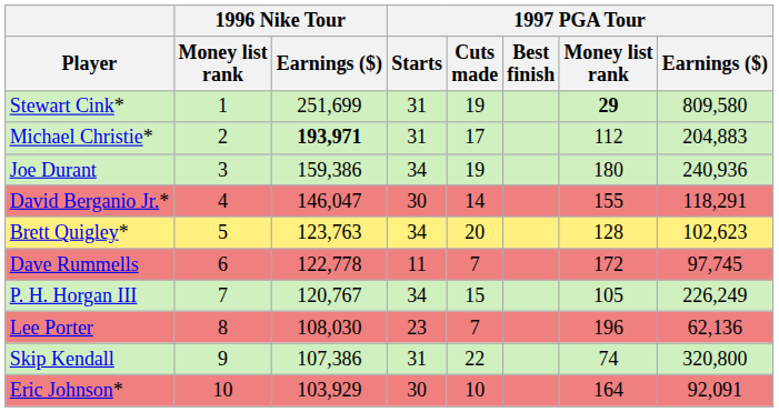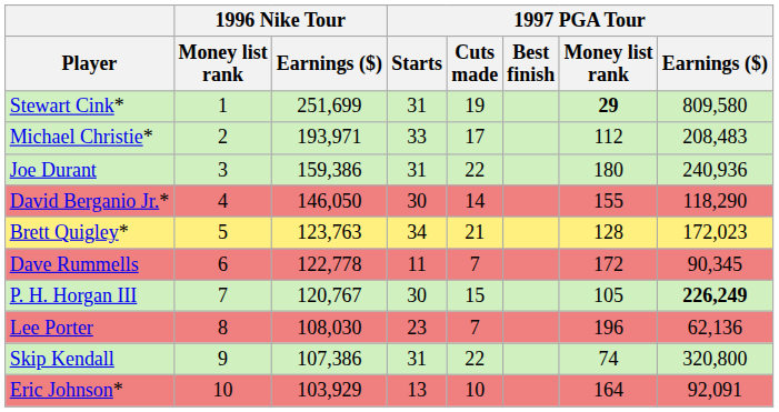Michael Christie* | 1996 Nike Tour / Earnings ($): bold -> normal
Michael Christie* | 1997 PGA Tour / Starts: 31 -> 33
Michael Christie* | 1997 PGA Tour / Earnings ($): 204,883 -> 208,483
Joe Durant | 1997 PGA Tour / Starts: 34 -> 31
Joe Durant | 1997 PGA Tour / Cuts made: 19 -> 22
David Berganio Jr.* | 1996 Nike Tour / Earnings ($): 146,047 -> 146,050
David Berganio Jr.* | 1997 PGA Tour / Earnings ($): 118,291 -> 118,290
Brett Quigley* | 1997 PGA Tour / Cuts made: 20 -> 21
Brett Quigley* | 1997 PGA Tour / Earnings ($): 102,623 -> 172,023
Dave Rummells | 1997 PGA Tour / Earnings ($): 97,745 -> 90,345
P. H. Horgan III | 1997 PGA Tour / Starts: 34 -> 30
P. H. Horgan III | 1997 PGA Tour / Earnings ($): normal -> bold
Eric Johnson* | 1997 PGA Tour / Starts: 30 -> 13
